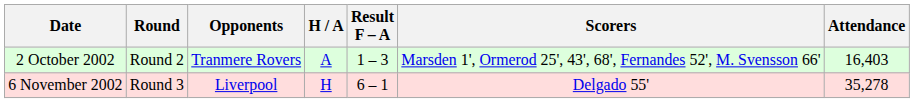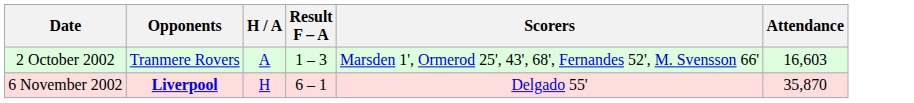- column: Round | Round 2 | Round 3
2 October 2002 | Attendance: 16,403 -> 16,603
6 November 2002 | Opponents: normal -> bold
6 November 2002 | Attendance: 35,278 -> 35,870
